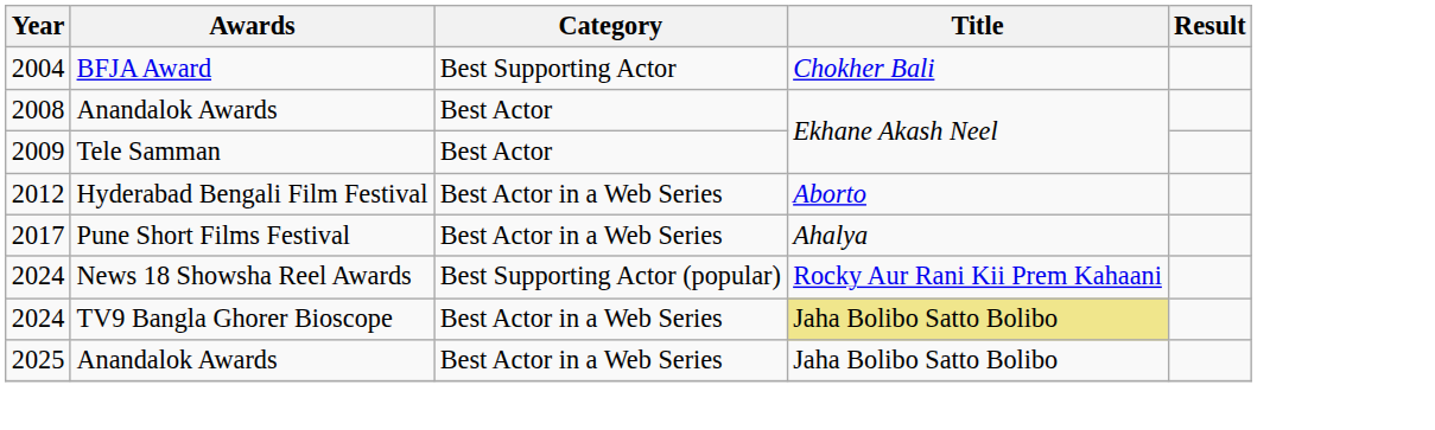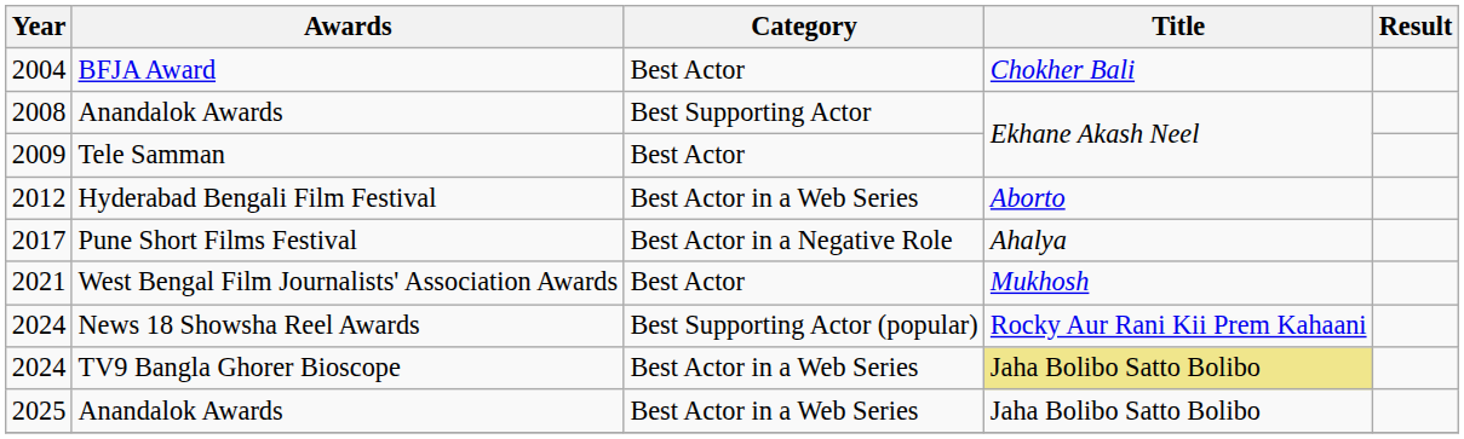2004 | Category: Best Supporting Actor -> Best Actor
2008 | Category: Best Actor -> Best Supporting Actor
2017 | Category: Best Actor in a Web Series -> Best Actor in a Negative Role
+ row: 2021 | West Bengal Film Journalists' Association Awards | Best Actor | Mukhosh
